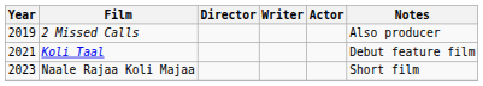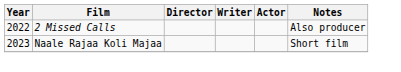2 Missed Calls | Year: 2019 -> 2022
- row: 2021 | Koli Taal | Debut feature film
